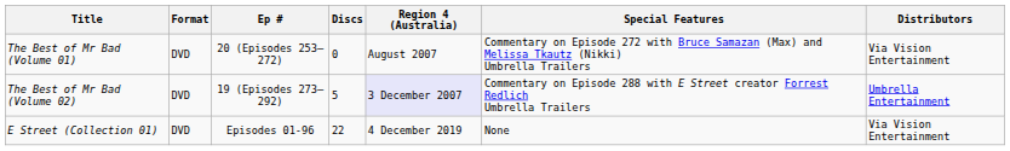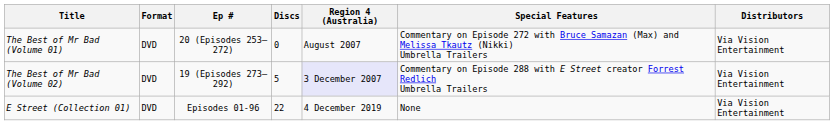The Best of Mr Bad (Volume 02) | Distributors: Umbrella Entertainment -> Via Vision Entertainment
